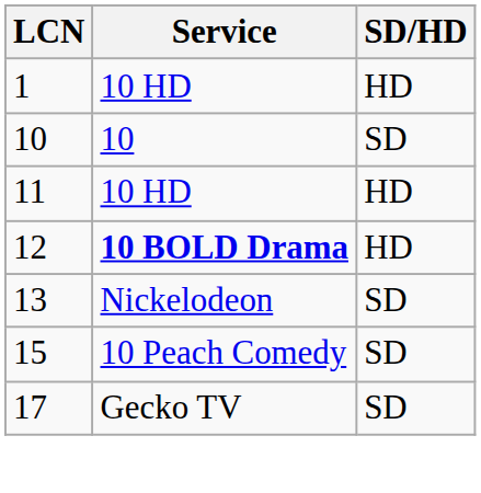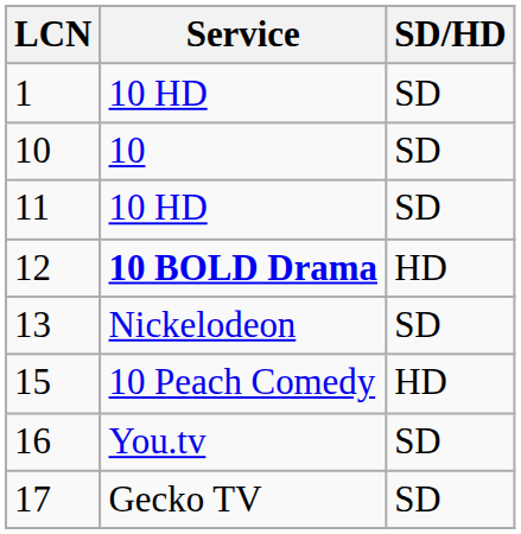1 | SD/HD: HD -> SD
11 | SD/HD: HD -> SD
15 | SD/HD: SD -> HD
+ row: 16 | You.tv | SD
